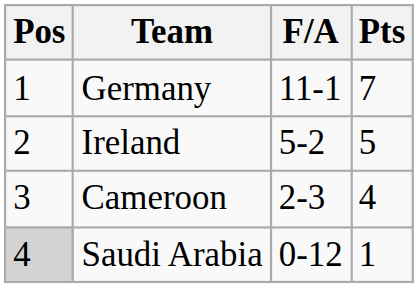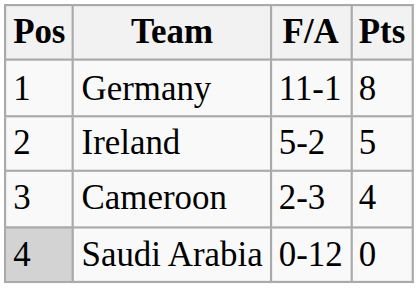Germany | Pts: 7 -> 8
Saudi Arabia | Pts: 1 -> 0
